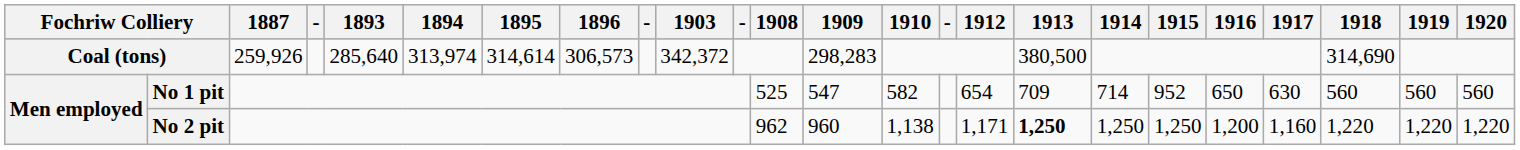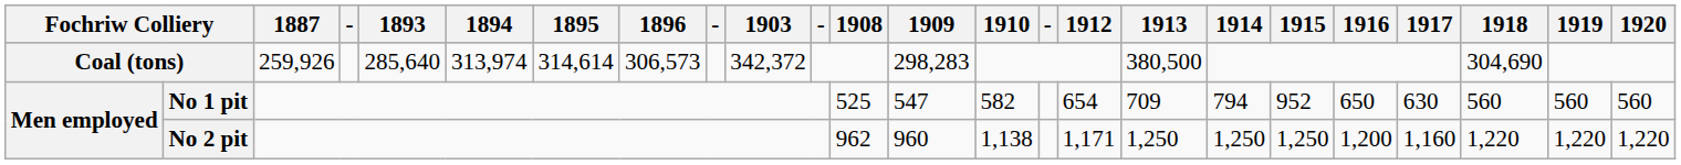Coal (tons) | 1918: 314,690 -> 304,690
No 1 pit | 1914: 714 -> 794
No 2 pit | 1913: bold -> normal
